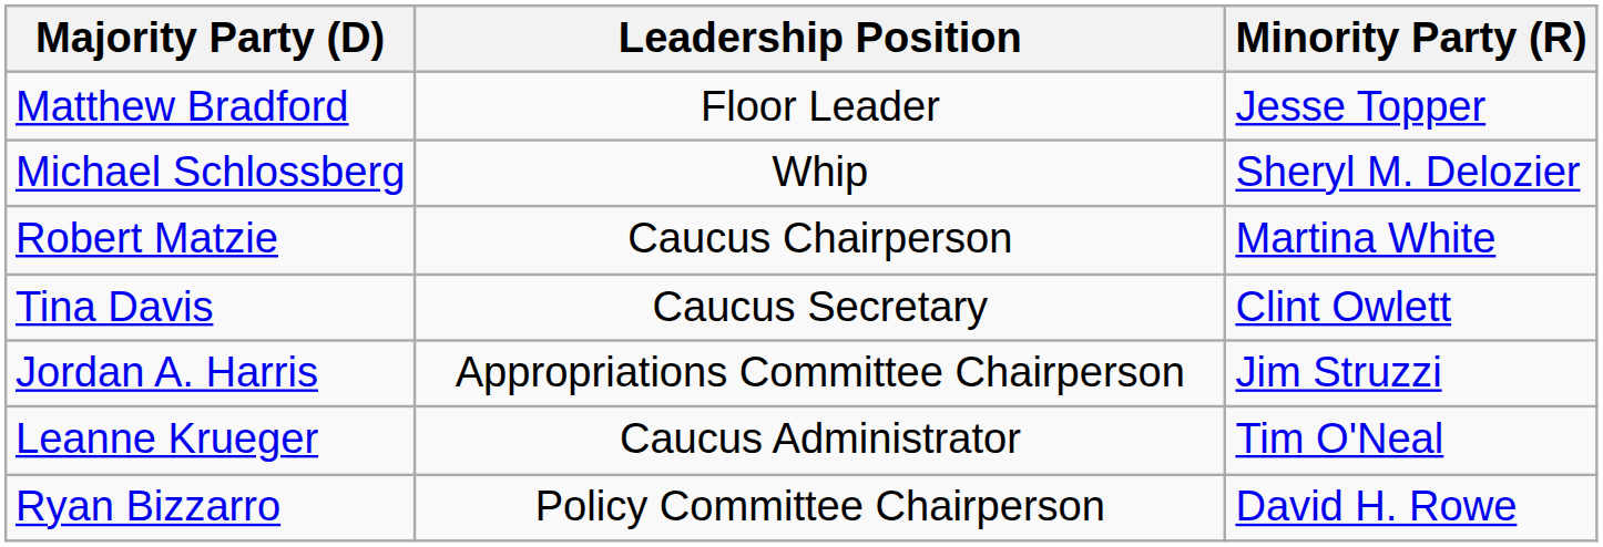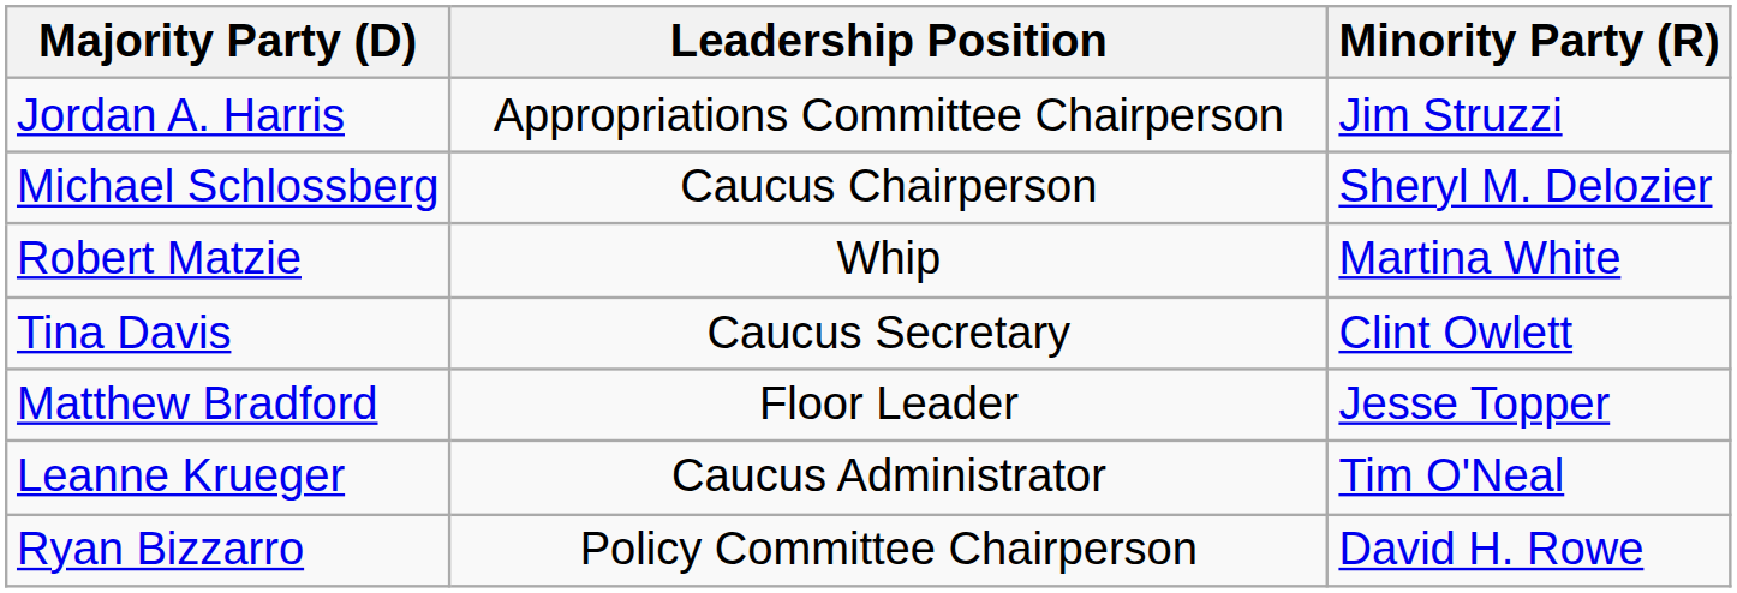rows swapped: Matthew Bradford <-> Jordan A. Harris
Michael Schlossberg | Leadership Position: Whip -> Caucus Chairperson
Robert Matzie | Leadership Position: Caucus Chairperson -> Whip
